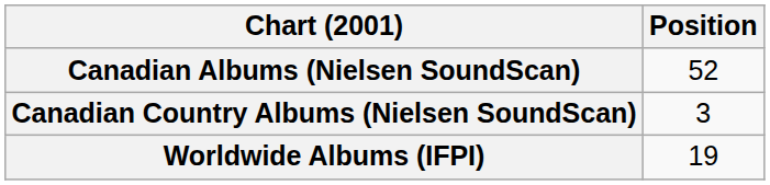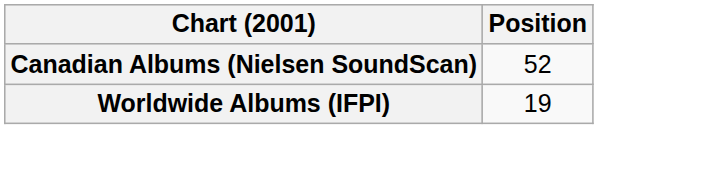- row: Canadian Country Albums (Nielsen SoundScan) | 3
